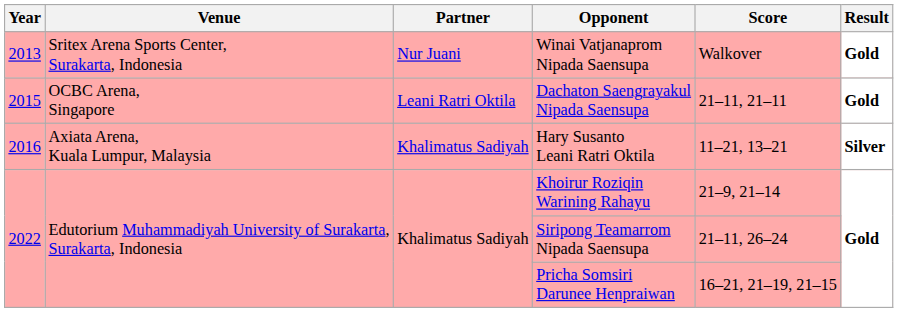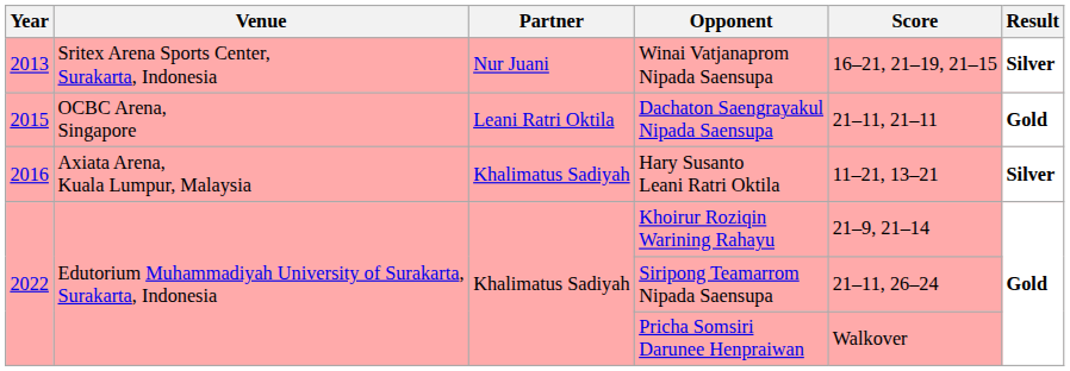Winai Vatjanaprom Nipada Saensupa | Score: Walkover -> 16–21, 21–19, 21–15
Winai Vatjanaprom Nipada Saensupa | Result: Gold -> Silver
Pricha Somsiri Darunee Henpraiwan | Score: 16–21, 21–19, 21–15 -> Walkover
